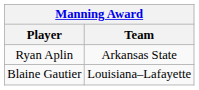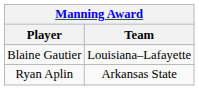rows swapped: Ryan Aplin <-> Blaine Gautier
